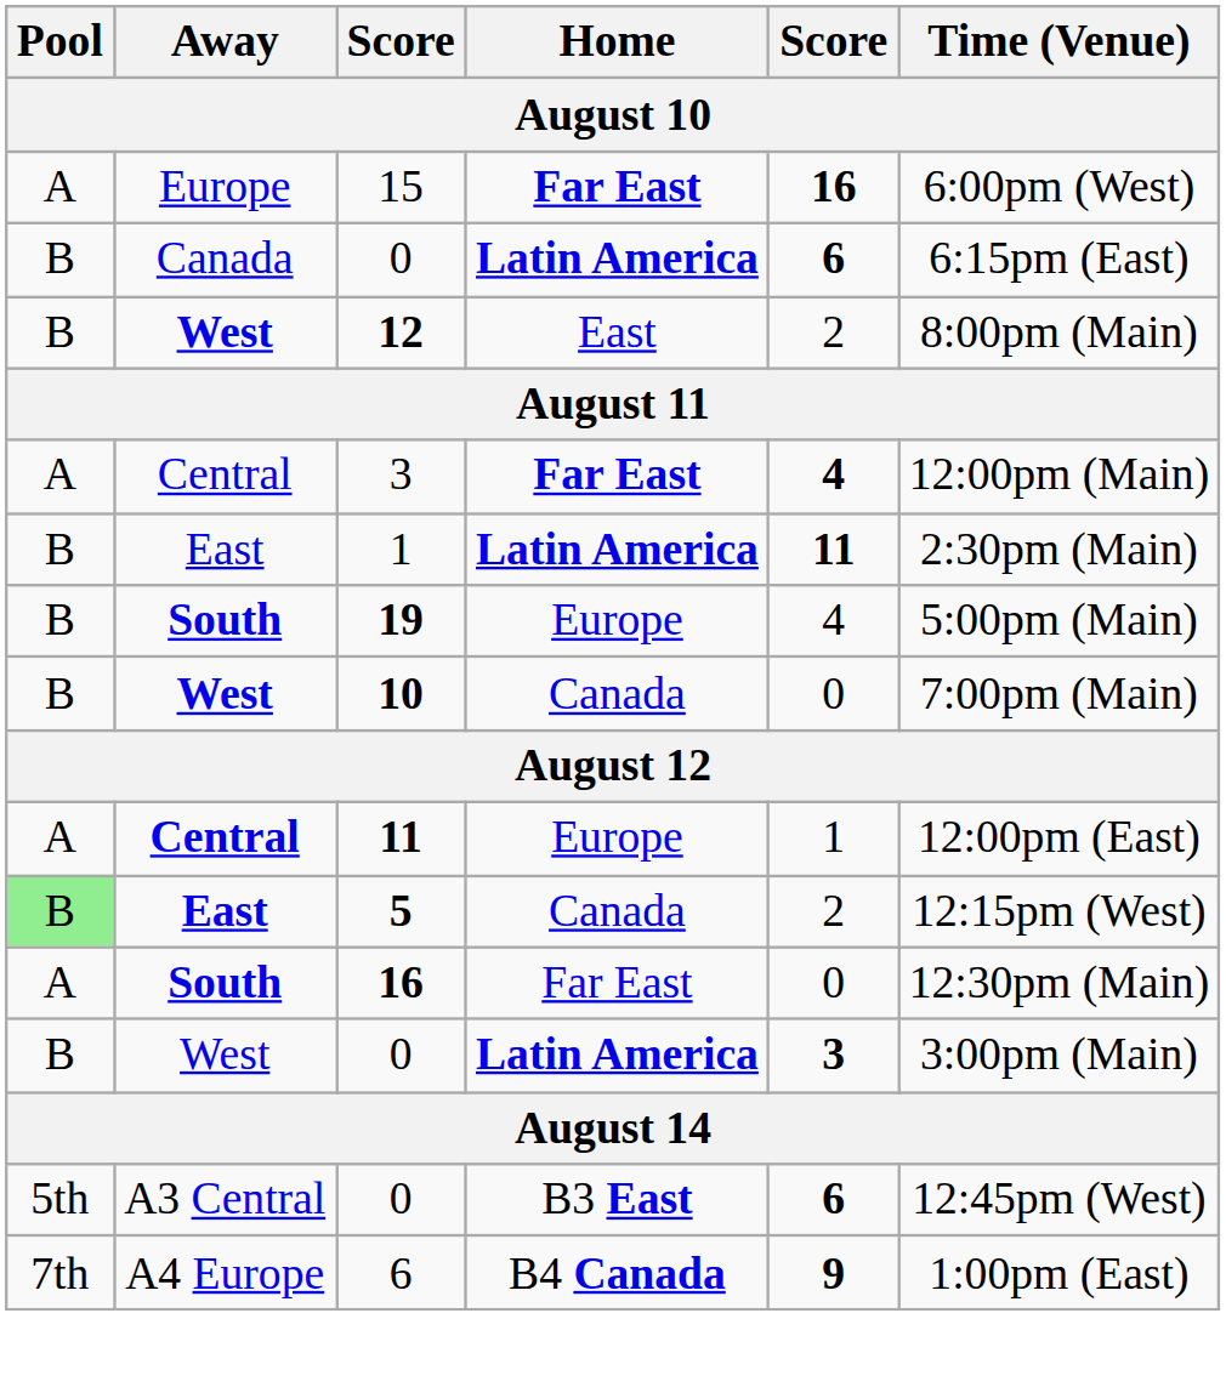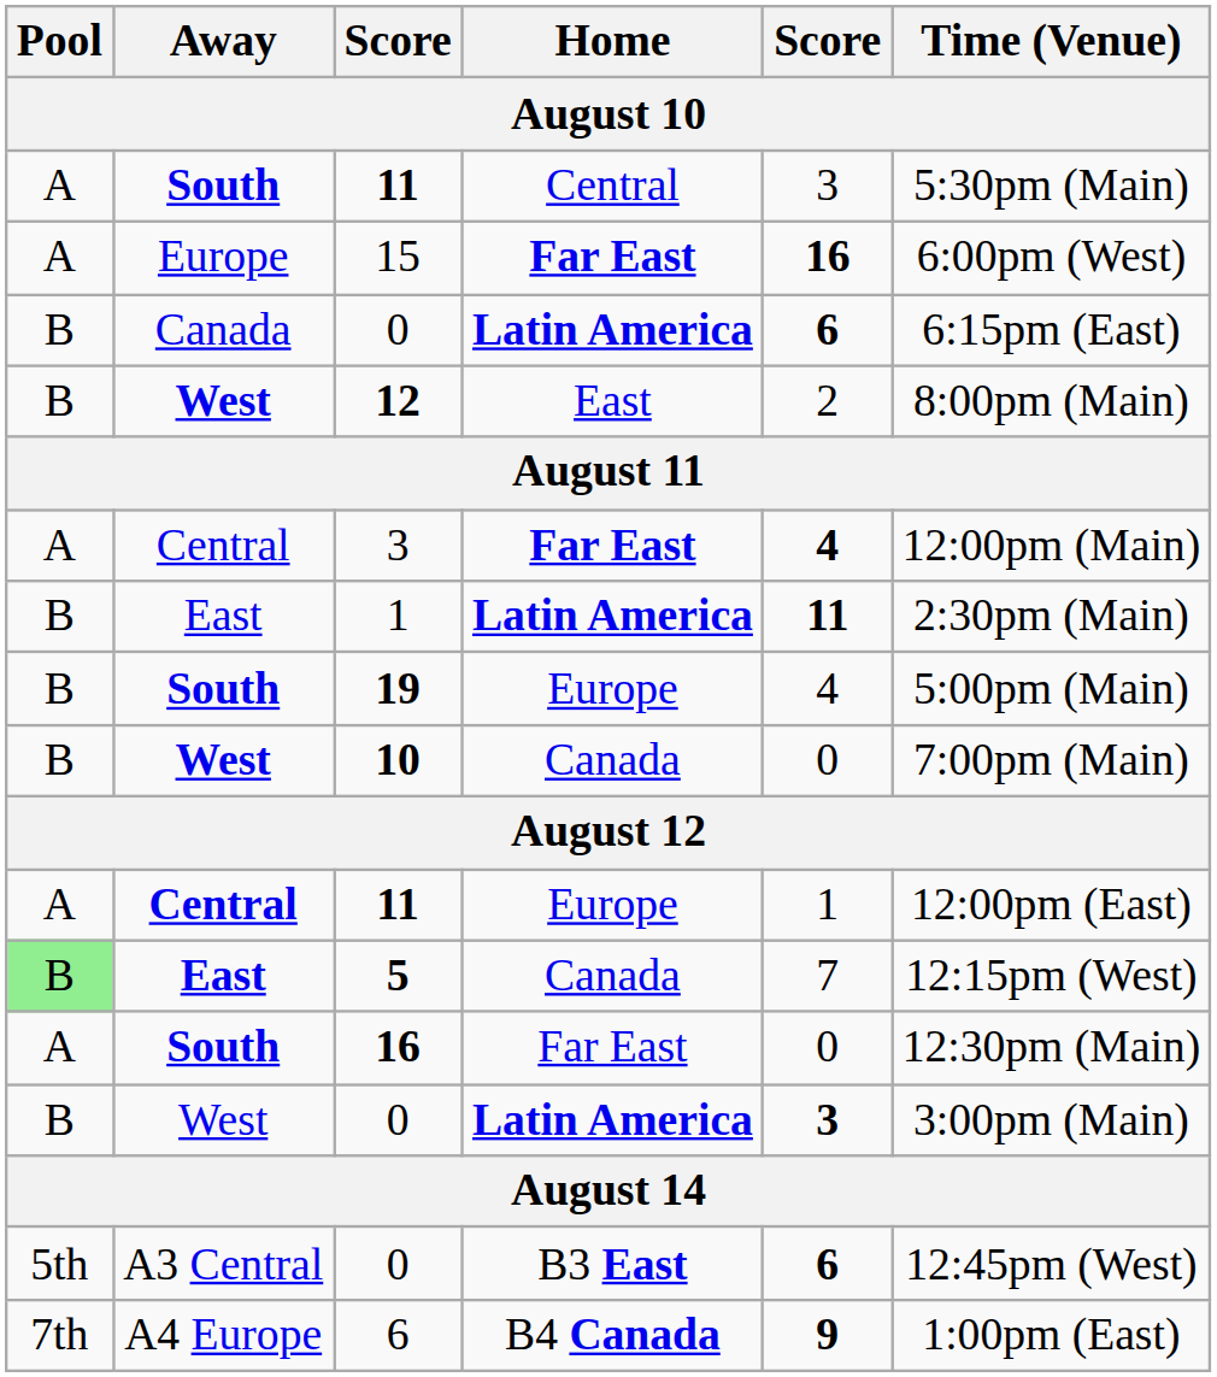+ row: A | South | 11 | Central | 3 | 5:30pm (Main)
5 | column 5: 2 -> 7
